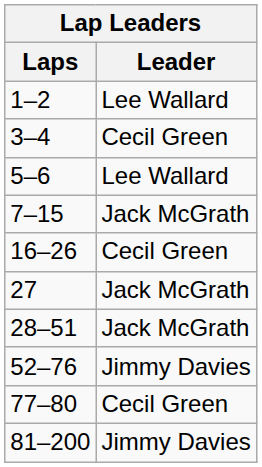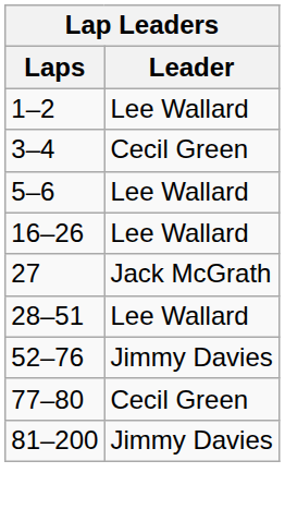- row: 7–15 | Jack McGrath
16–26 | Leader: Cecil Green -> Lee Wallard
28–51 | Leader: Jack McGrath -> Lee Wallard
